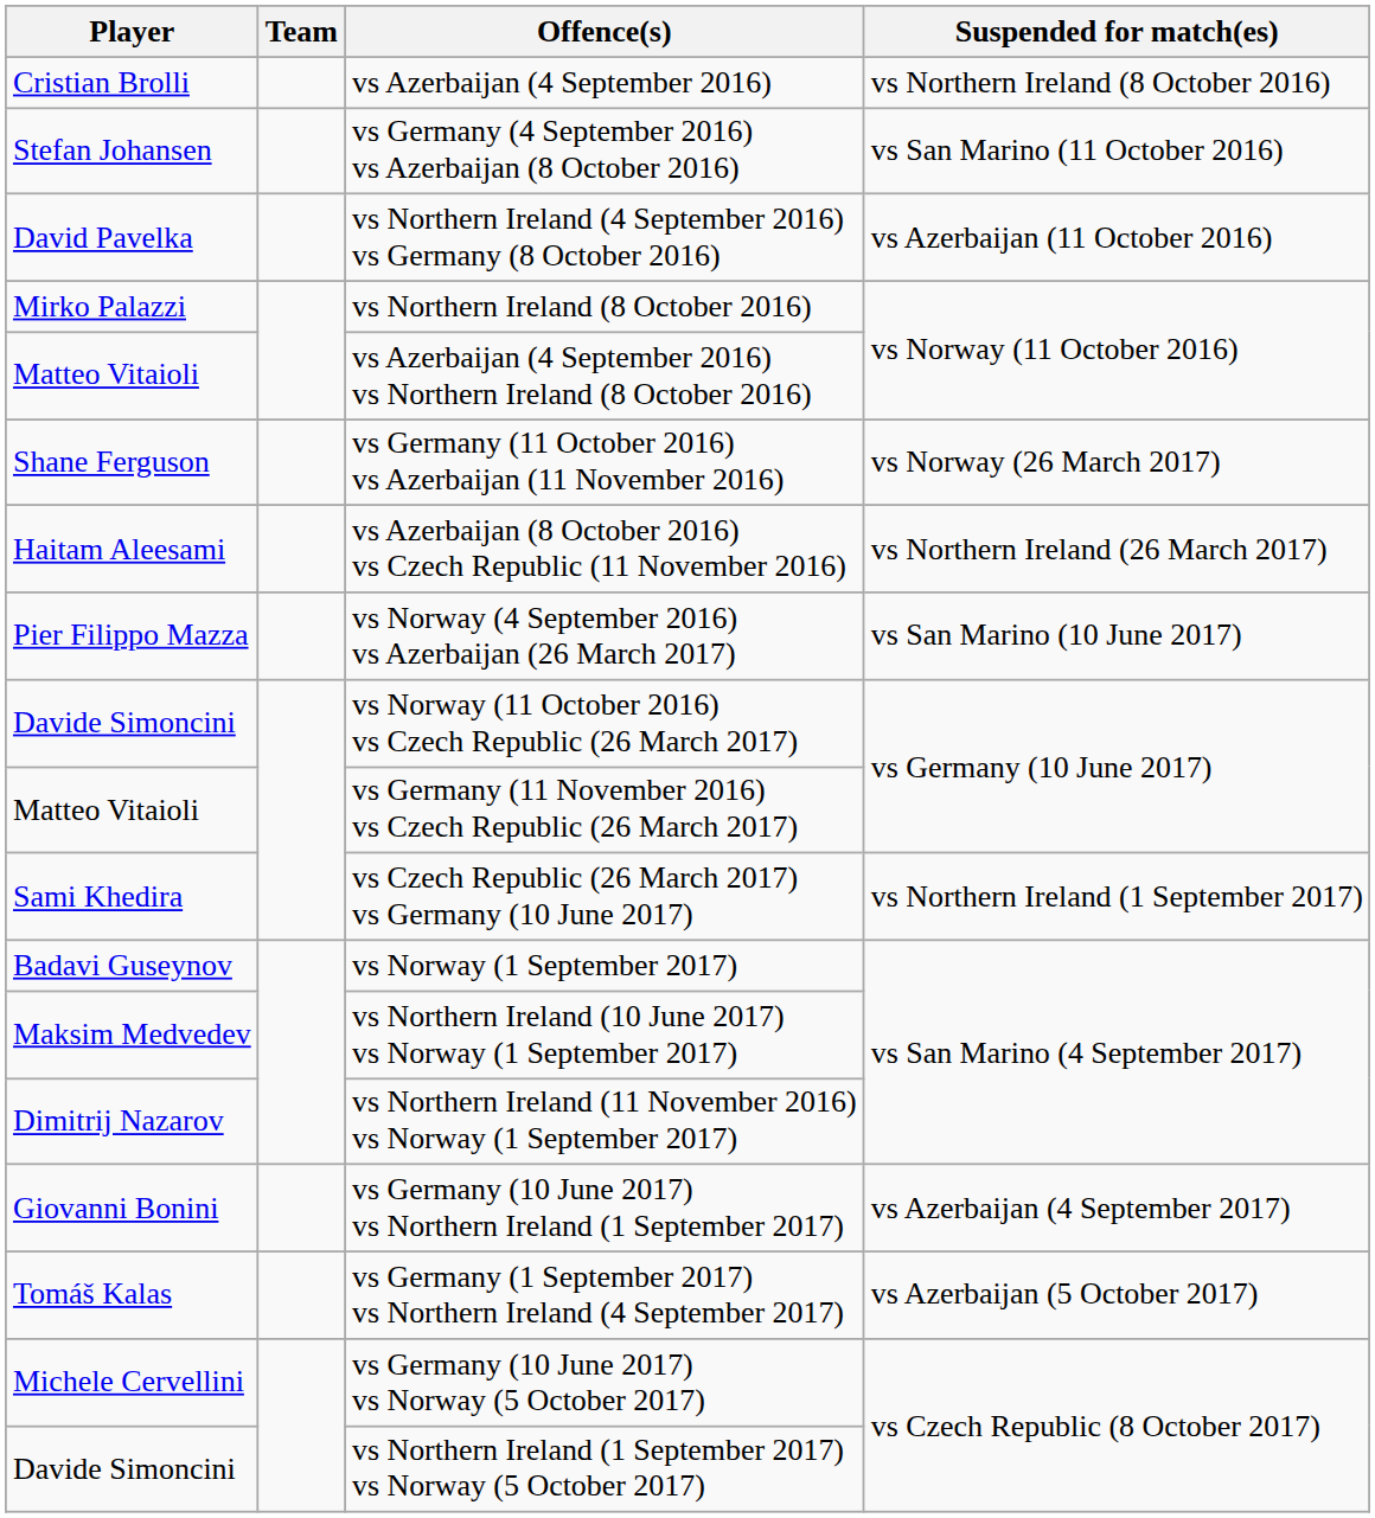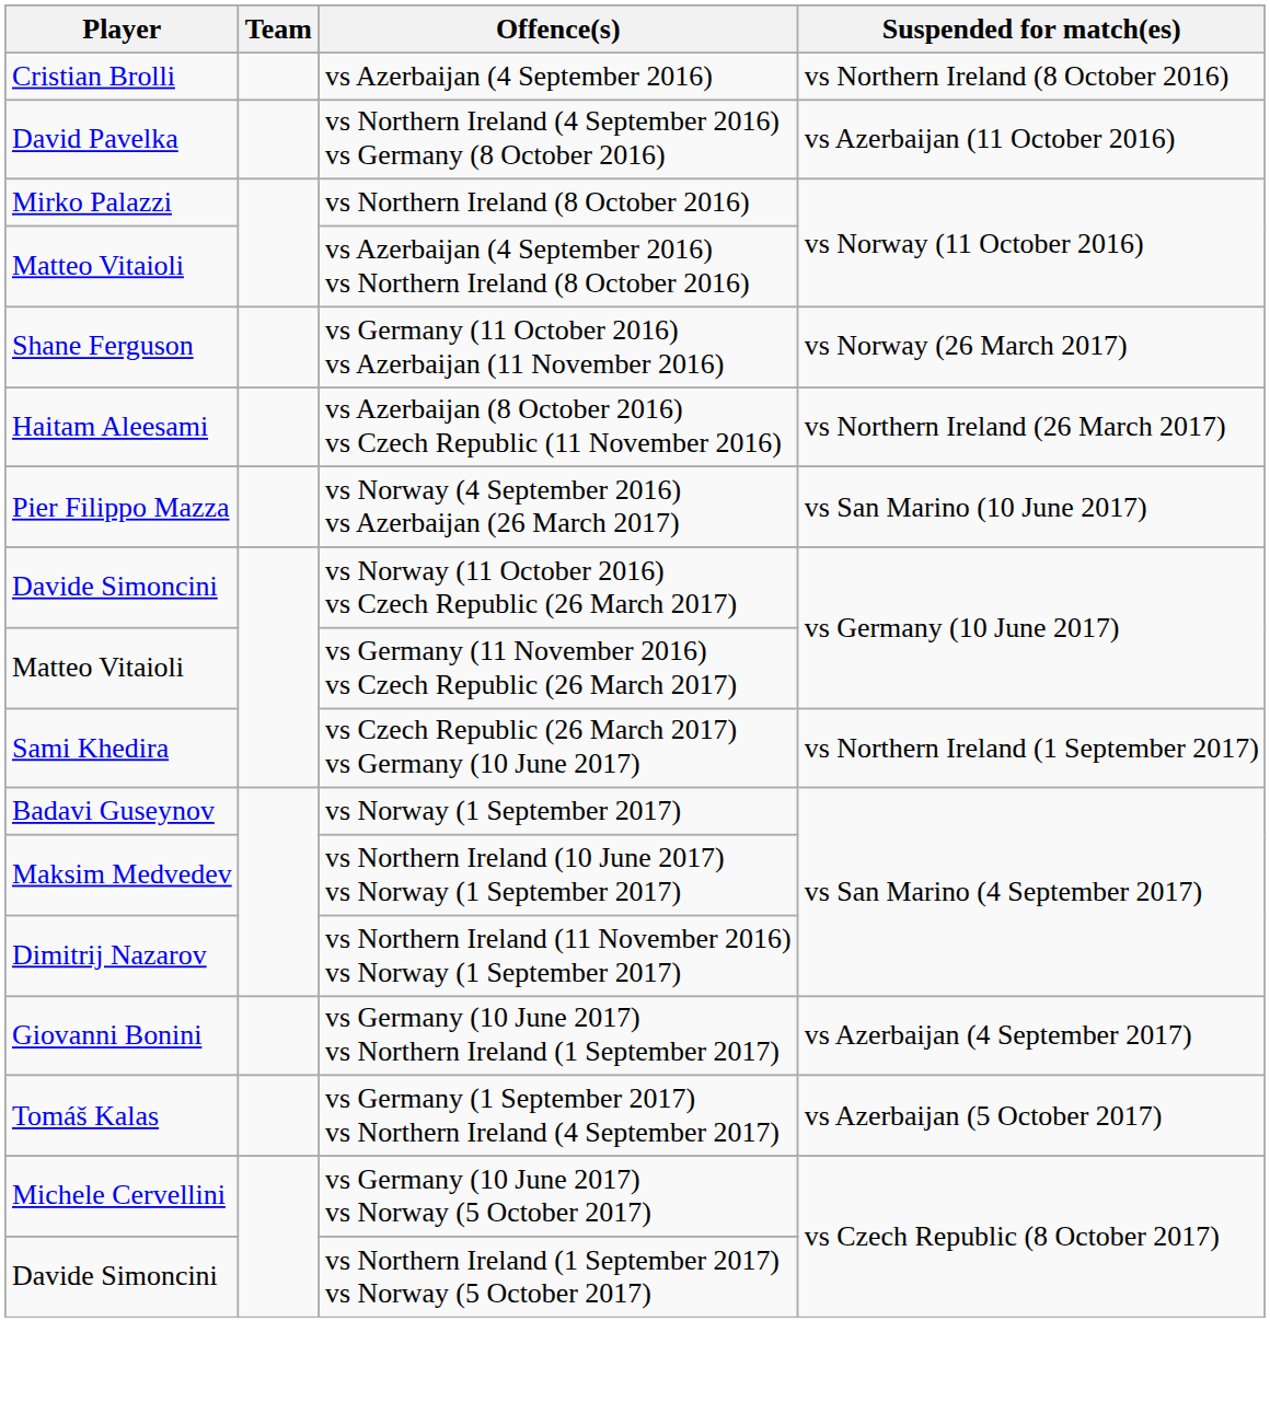- row: Stefan Johansen | vs Germany (4 September 2016) vs Azerbaijan (8 October 2016) | vs San Marino (11 October 2016)
